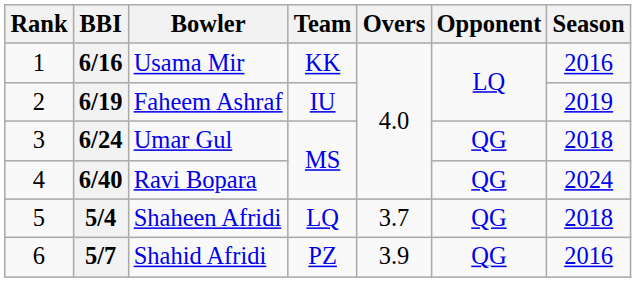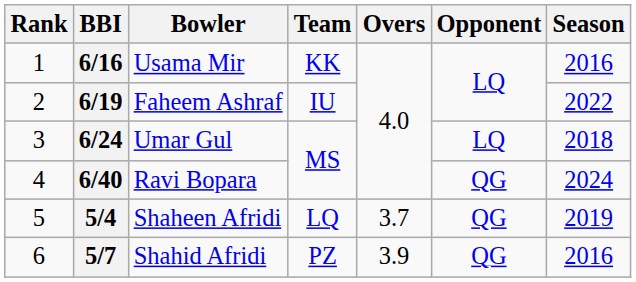6/19 | Season: 2019 -> 2022
6/24 | Opponent: QG -> LQ
5/4 | Season: 2018 -> 2019
